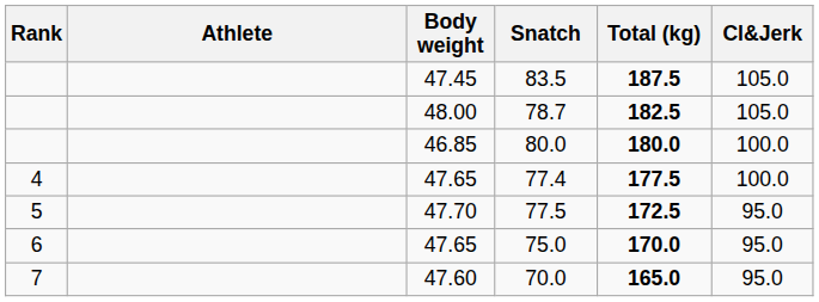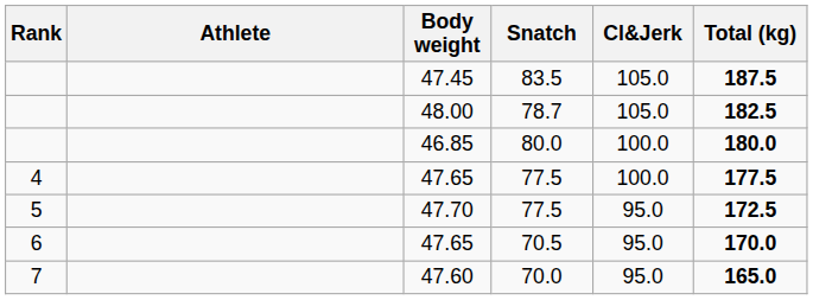columns swapped: Cl&Jerk <-> Total (kg)
4 / 47.65 | Snatch: 77.4 -> 77.5
6 / 47.65 | Snatch: 75.0 -> 70.5
